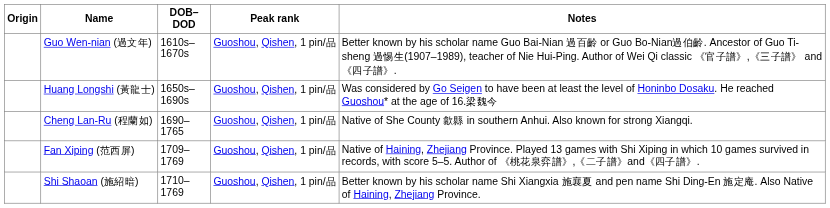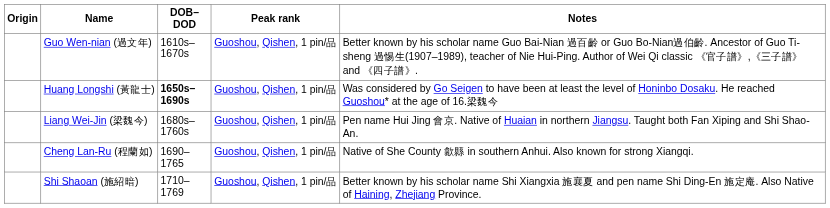Huang Longshi (黃龍士) | DOB–DOD: normal -> bold
+ row: Liang Wei-Jin (梁魏今) | 1680s–1760s | Guoshou, Qishen, 1 pin/品 | Pen name Hui Jing 會京. Native of Huaian in northern Jiangsu. Taught both Fan Xiping and Shi Shao-An.
- row: Fan Xiping (范西屏) | 1709–1769 | Guoshou, Qishen, 1 pin/品 | Native of Haining, Zhejiang Province. Played 13 games with Shi Xiping in which 10 games survived in records, with score 5–5. Author of 《桃花泉弈譜》,《二子譜》and《四子譜》.
